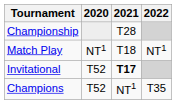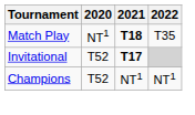- row: Championship | T28
Match Play | 2021: normal -> bold
Match Play | 2022: NT1 -> T35
Champions | 2022: T35 -> NT1
